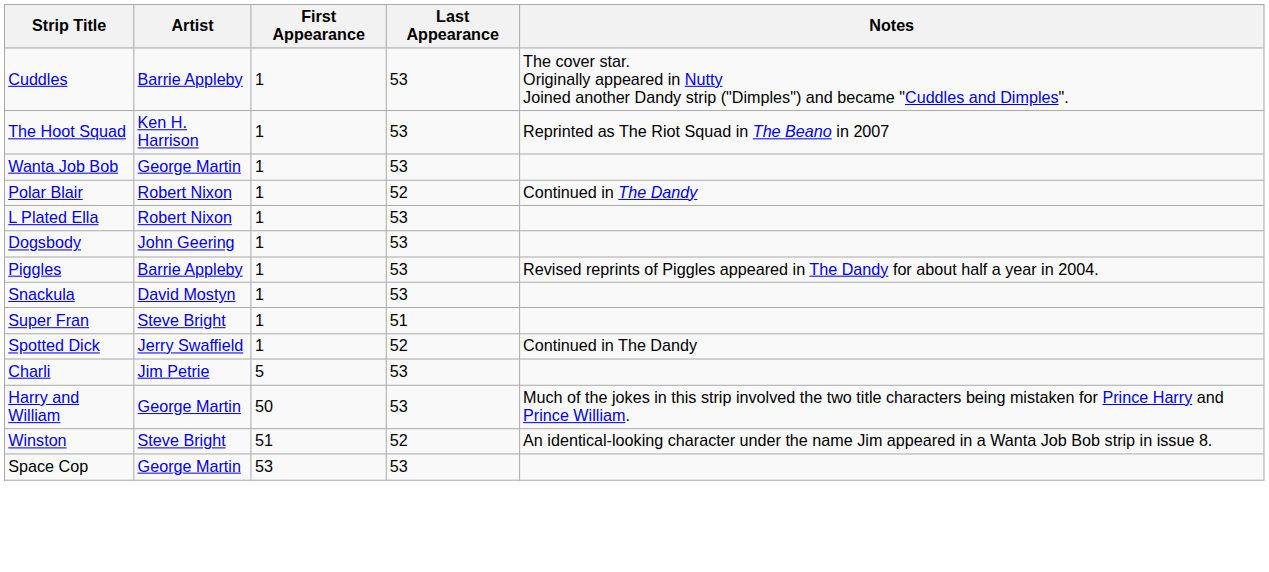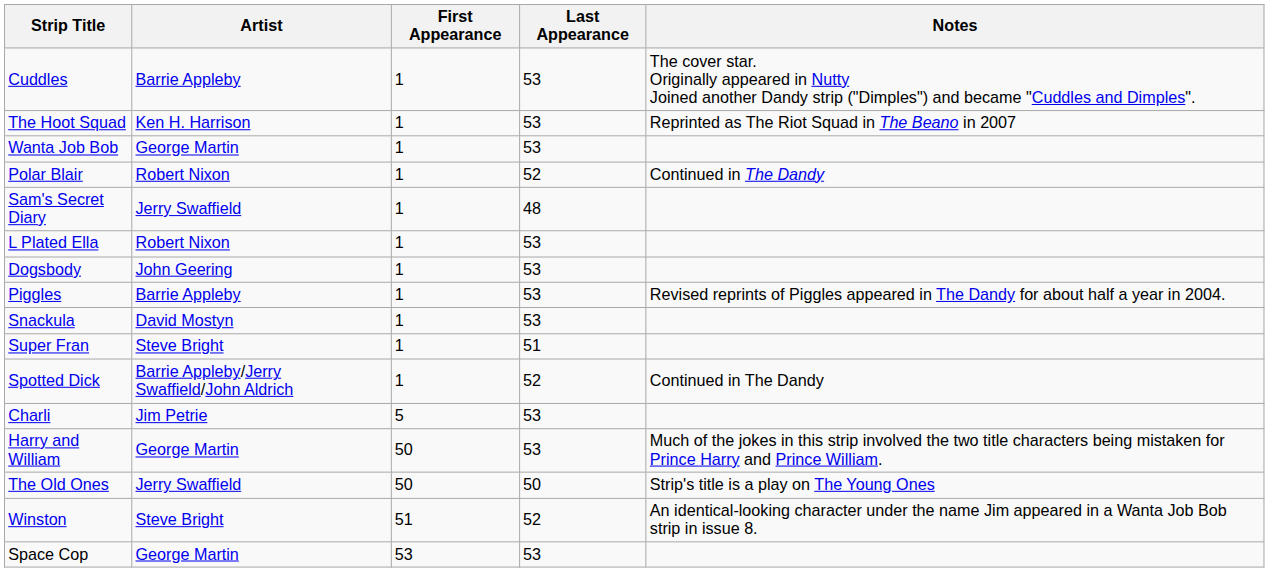+ row: Sam's Secret Diary | Jerry Swaffield | 1 | 48
Spotted Dick | Artist: Jerry Swaffield -> Barrie Appleby/Jerry Swaffield/John Aldrich
+ row: The Old Ones | Jerry Swaffield | 50 | 50 | Strip's title is a play on The Young Ones
